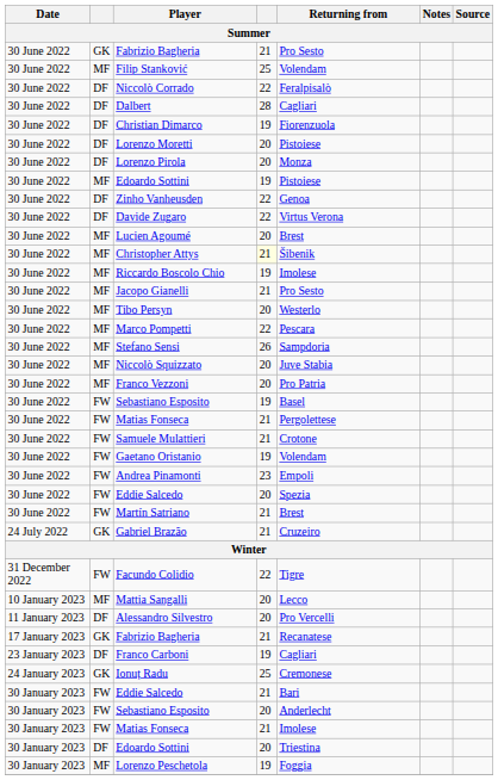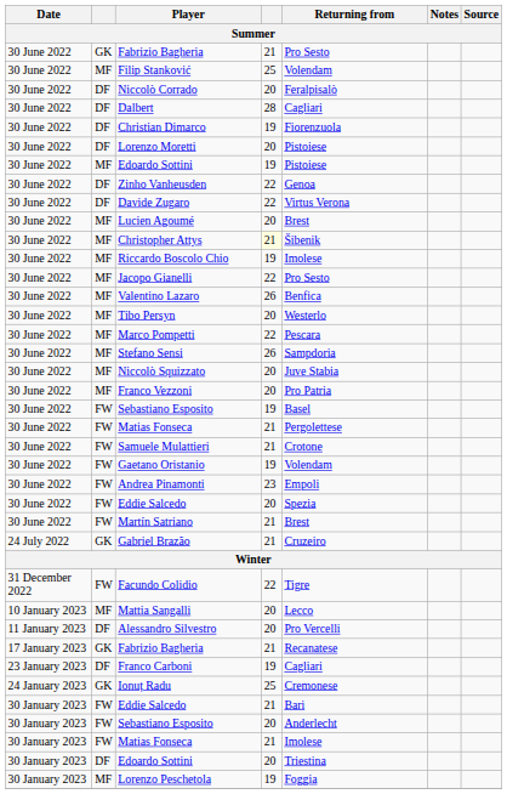Niccolò Corrado | column 4: 22 -> 20
- row: 30 June 2022 | DF | Lorenzo Pirola | 20 | Monza
Jacopo Gianelli | column 4: 21 -> 22
+ row: 30 June 2022 | MF | Valentino Lazaro | 26 | Benfica
